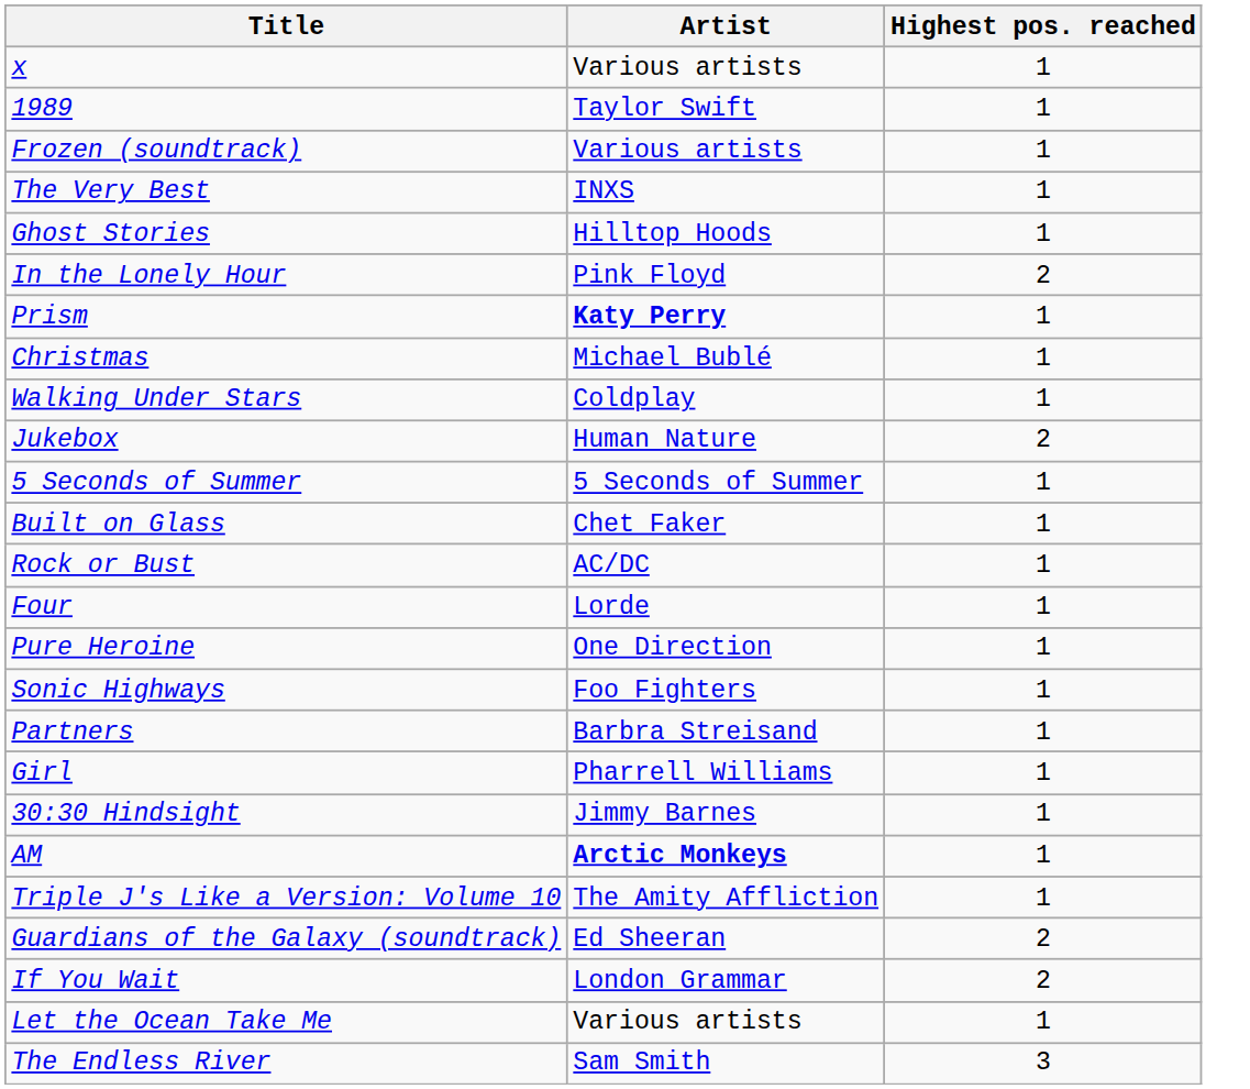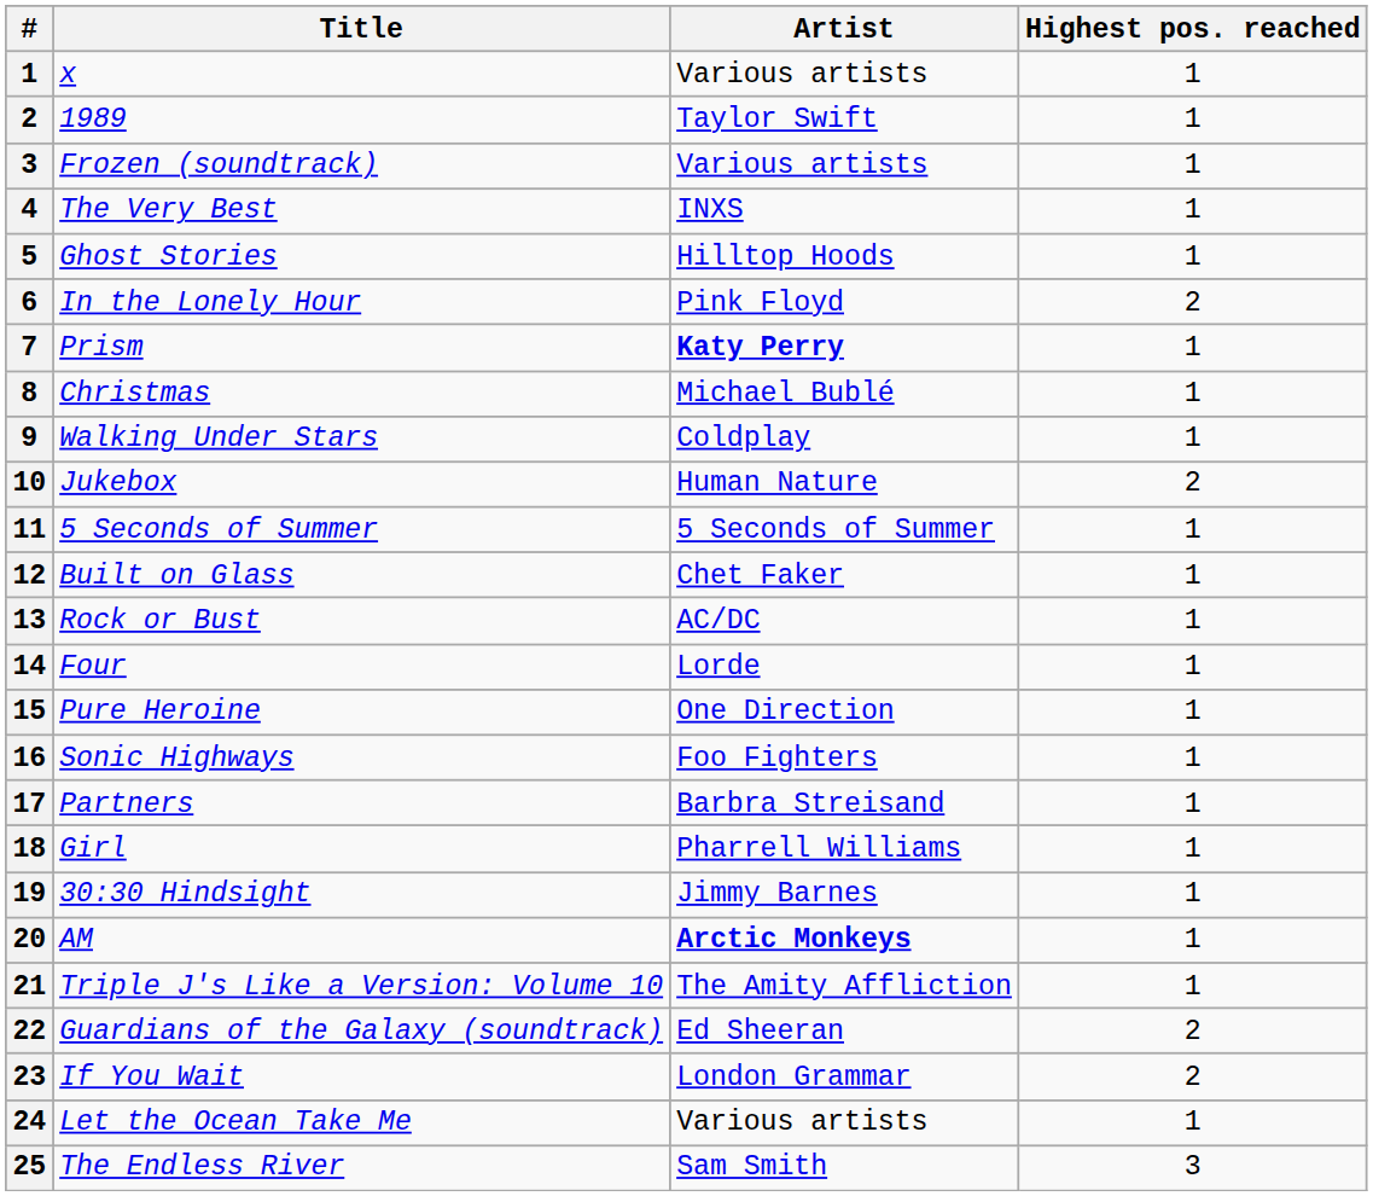+ column: # | 1 | 2 | 3 | 4 | 5 | 6 | 7 | 8 | 9 | 10 | 11 | 12 | 13 | 14 | 15 | 16 | 17 | 18 | 19 | 20 | 21 | 22 | 23 | 24 | 25
